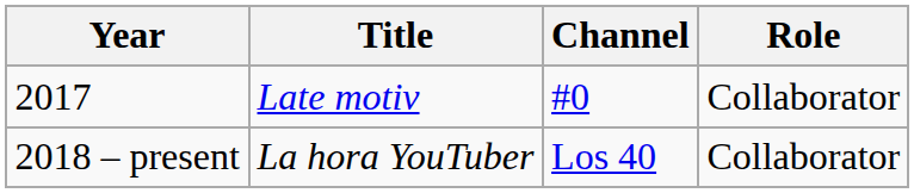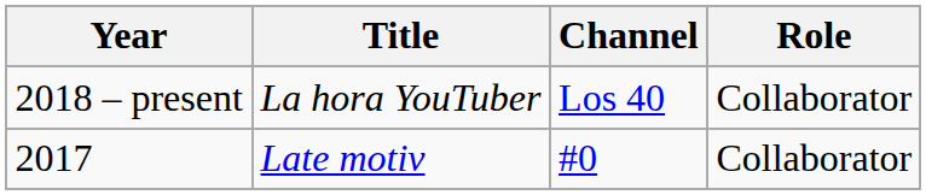rows swapped: 2017 <-> 2018 – present
